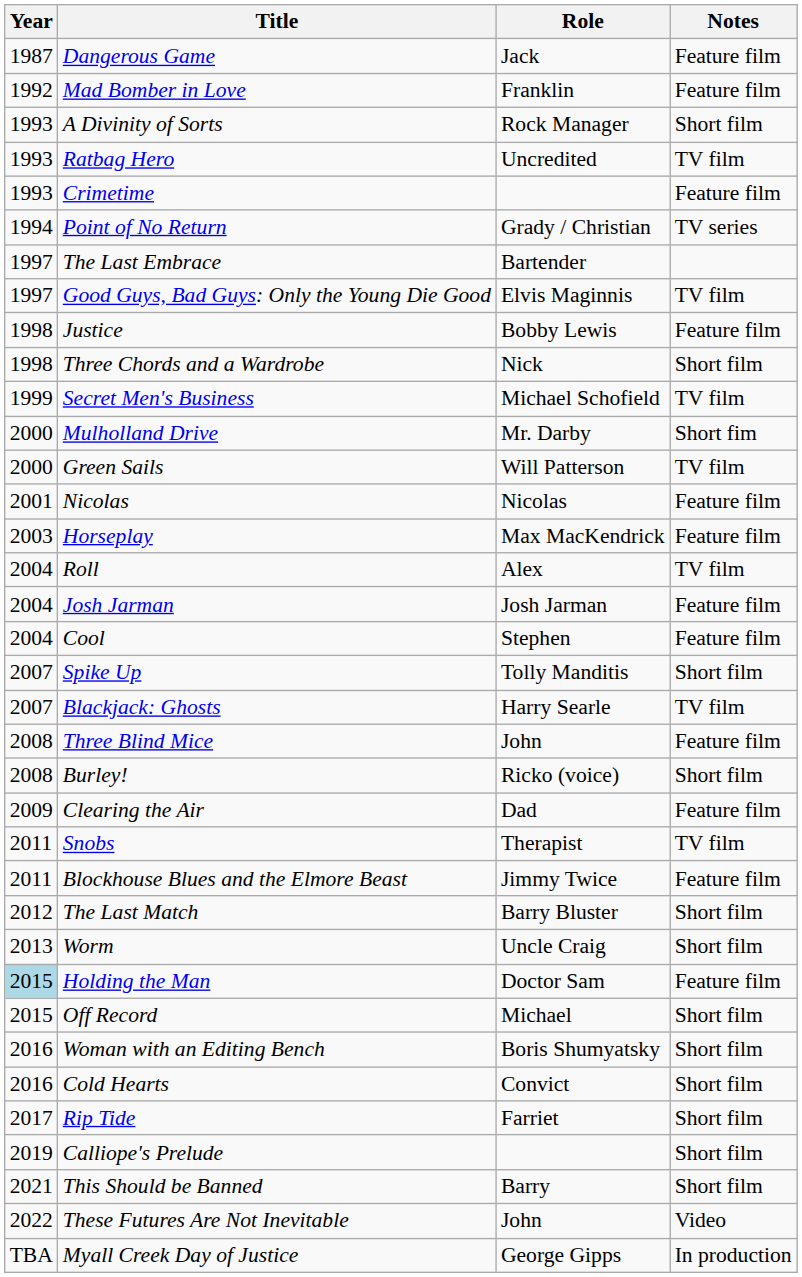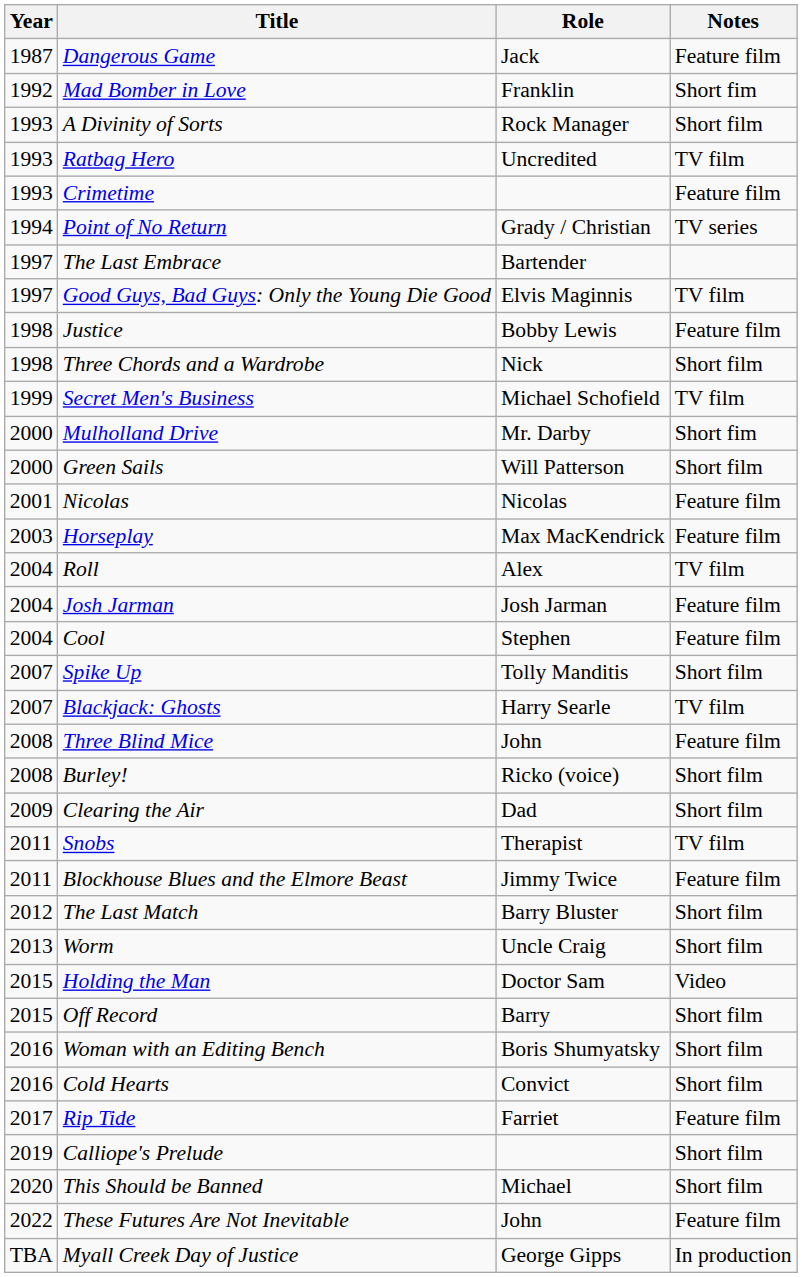Mad Bomber in Love | Notes: Feature film -> Short fim
Green Sails | Notes: TV film -> Short film
Clearing the Air | Notes: Feature film -> Short film
Holding the Man | Year: lightblue background -> no background
Holding the Man | Notes: Feature film -> Video
Off Record | Role: Michael -> Barry
Rip Tide | Notes: Short film -> Feature film
This Should be Banned | Year: 2021 -> 2020
This Should be Banned | Role: Barry -> Michael
These Futures Are Not Inevitable | Notes: Video -> Feature film
